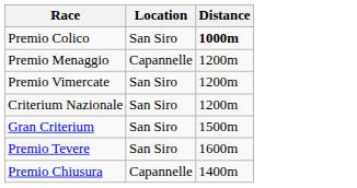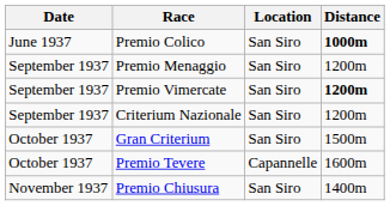+ column: Date | June 1937 | September 1937 | September 1937 | September 1937 | October 1937 | October 1937 | November 1937
Premio Menaggio | Location: Capannelle -> San Siro
Premio Vimercate | Distance: normal -> bold
Premio Tevere | Location: San Siro -> Capannelle
Premio Chiusura | Location: Capannelle -> San Siro
